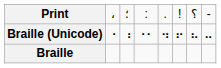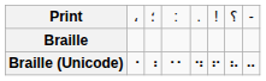rows swapped: Braille <-> Braille (Unicode)
